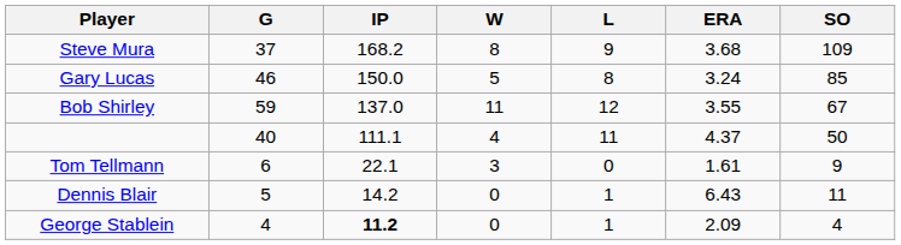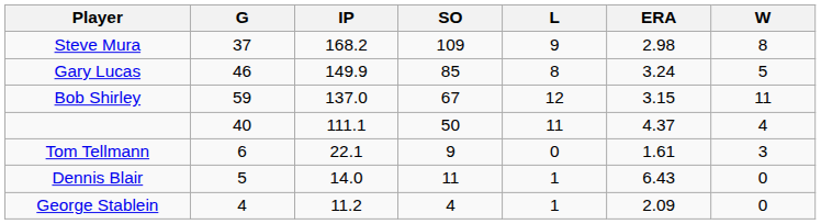columns swapped: W <-> SO
Steve Mura | ERA: 3.68 -> 2.98
Gary Lucas | IP: 150.0 -> 149.9
Bob Shirley | ERA: 3.55 -> 3.15
Dennis Blair | IP: 14.2 -> 14.0
George Stablein | IP: bold -> normal
